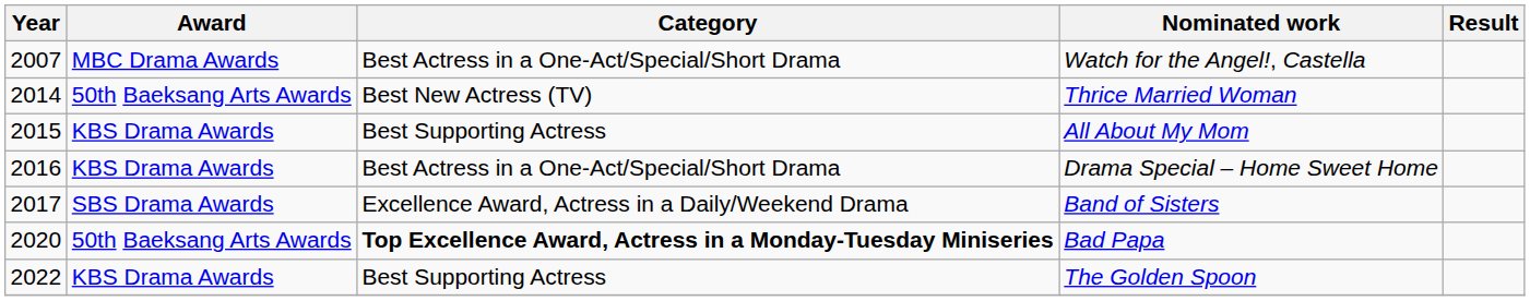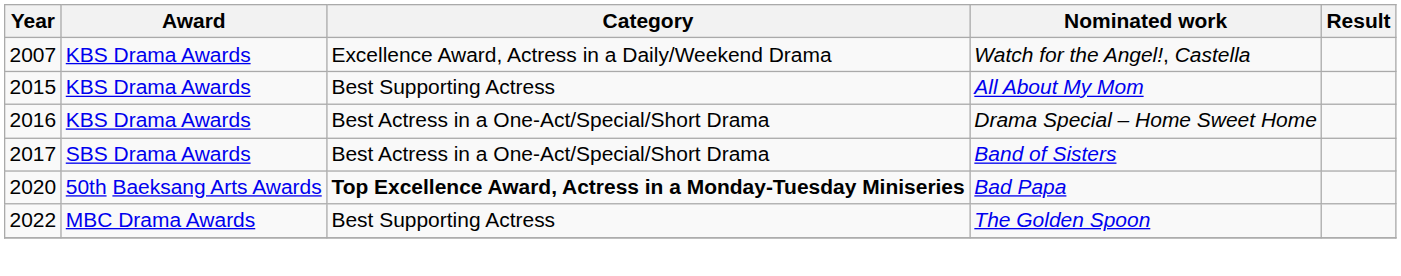Watch for the Angel!, Castella | Award: MBC Drama Awards -> KBS Drama Awards
Watch for the Angel!, Castella | Category: Best Actress in a One-Act/Special/Short Drama -> Excellence Award, Actress in a Daily/Weekend Drama
- row: 2014 | 50th Baeksang Arts Awards | Best New Actress (TV) | Thrice Married Woman
Band of Sisters | Category: Excellence Award, Actress in a Daily/Weekend Drama -> Best Actress in a One-Act/Special/Short Drama
The Golden Spoon | Award: KBS Drama Awards -> MBC Drama Awards
